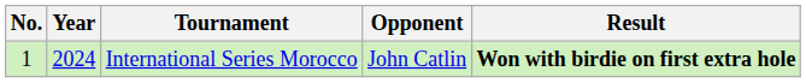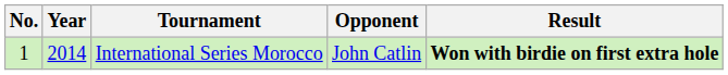International Series Morocco | Year: 2024 -> 2014
